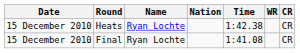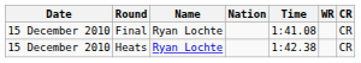rows swapped: Heats <-> Final
